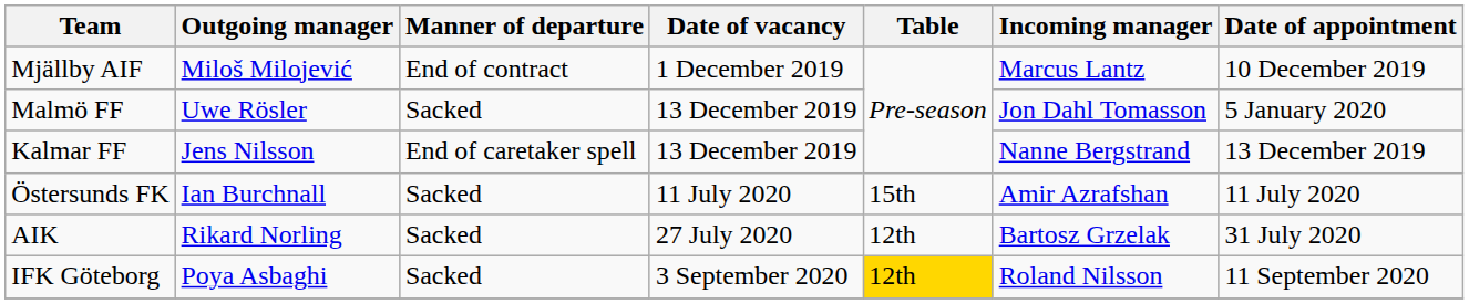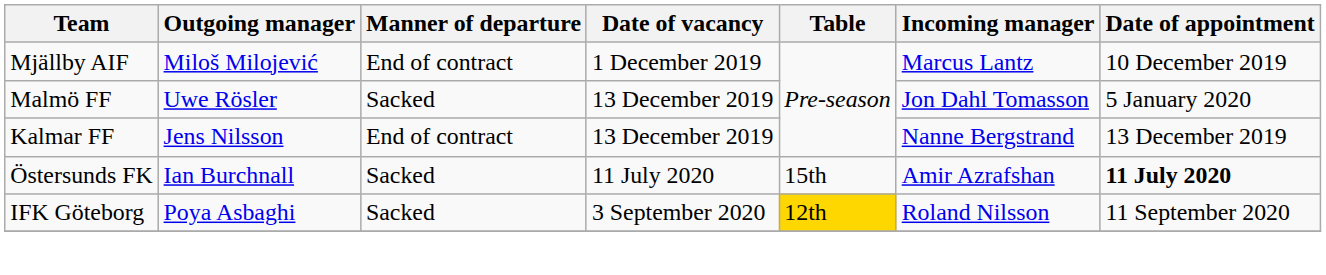Kalmar FF | Manner of departure: End of caretaker spell -> End of contract
Östersunds FK | Date of appointment: normal -> bold
- row: AIK | Rikard Norling | Sacked | 27 July 2020 | 12th | Bartosz Grzelak | 31 July 2020
